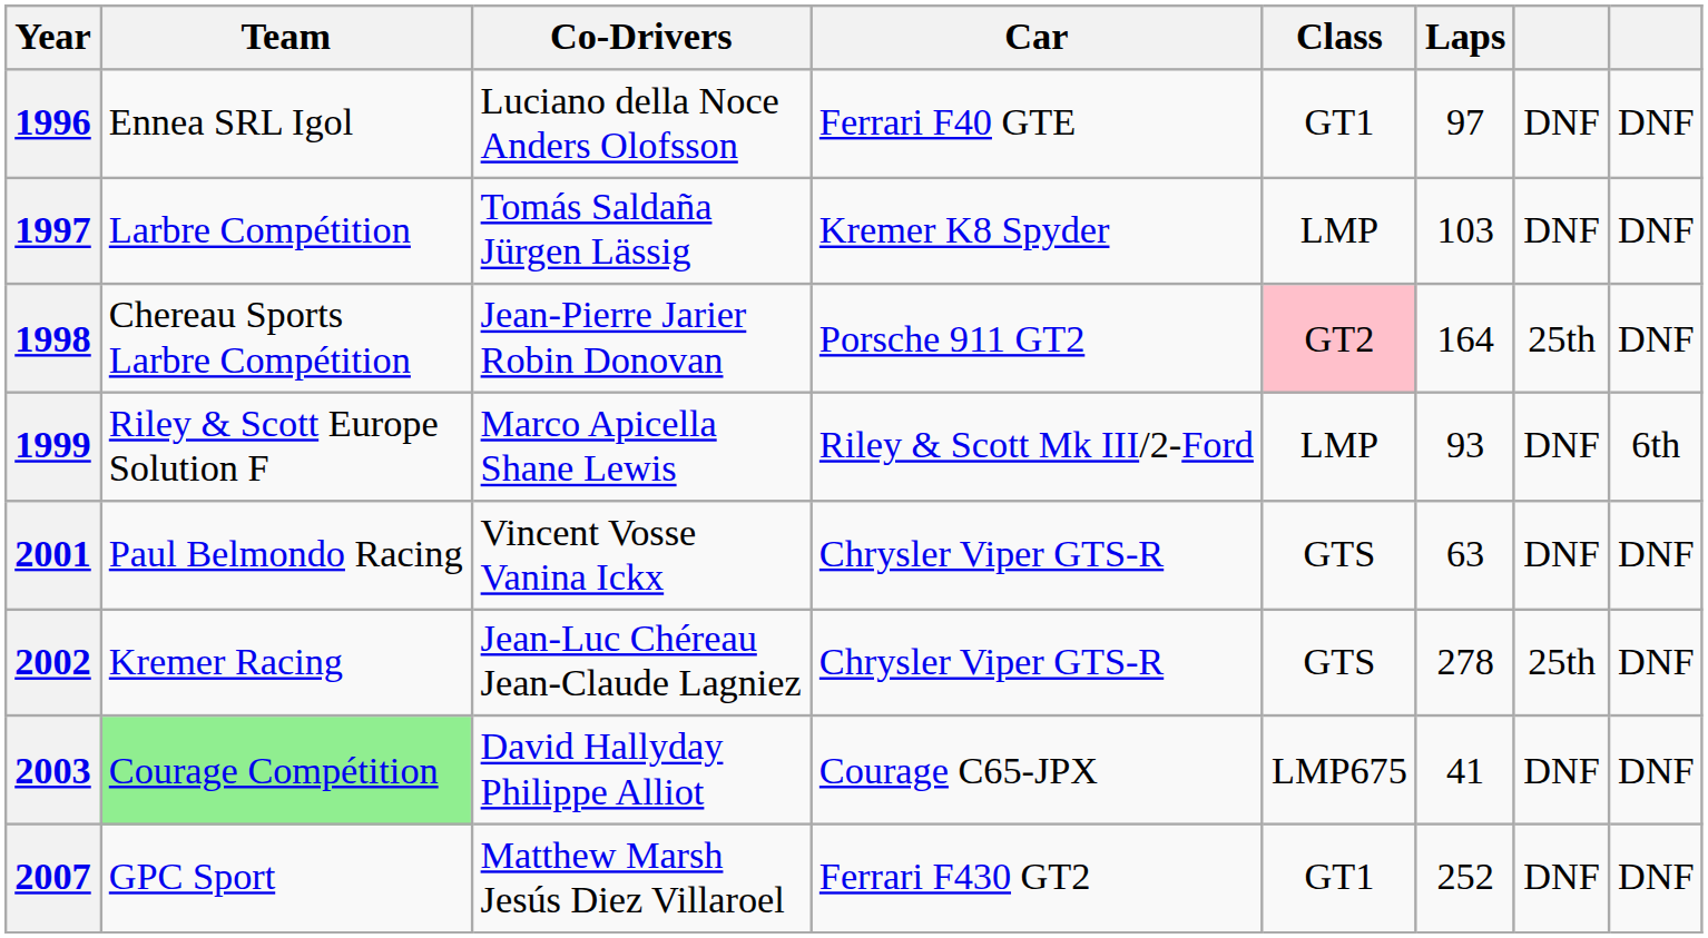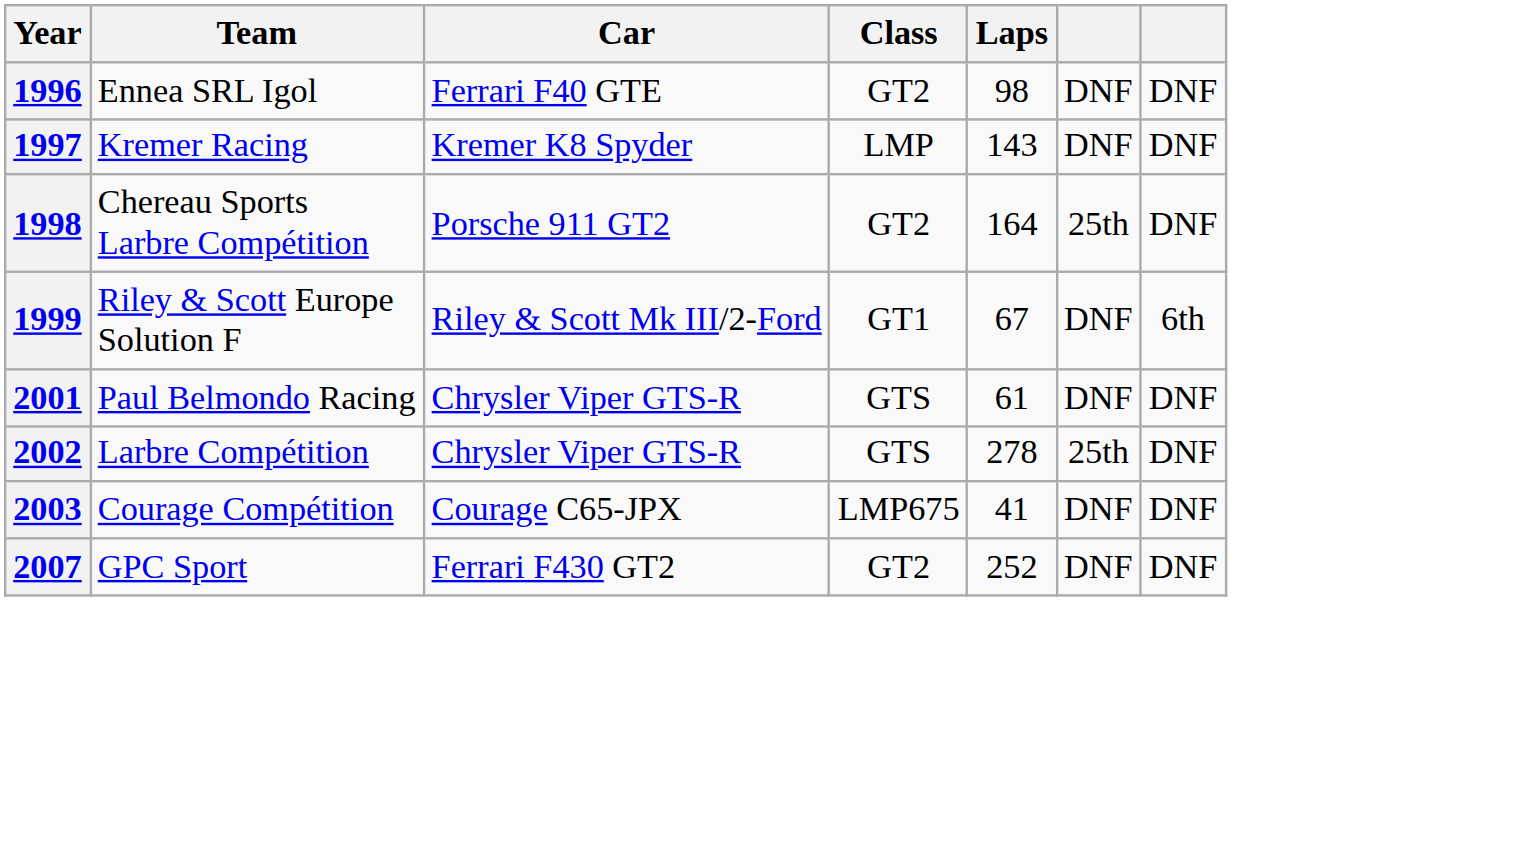- column: Co-Drivers | Luciano della Noce Anders Olofsson | Tomás Saldaña Jürgen Lässig | Jean-Pierre Jarier Robin Donovan | Marco Apicella Shane Lewis | Vincent Vosse Vanina Ickx | Jean-Luc Chéreau Jean-Claude Lagniez | David Hallyday Philippe Alliot | Matthew Marsh Jesús Diez Villaroel
1996 | Class: GT1 -> GT2
1996 | Laps: 97 -> 98
1997 | Team: Larbre Compétition -> Kremer Racing
1997 | Laps: 103 -> 143
1998 | Class: pink background -> no background
1999 | Class: LMP -> GT1
1999 | Laps: 93 -> 67
2001 | Laps: 63 -> 61
2002 | Team: Kremer Racing -> Larbre Compétition
2003 | Team: lightgreen background -> no background
2007 | Class: GT1 -> GT2
